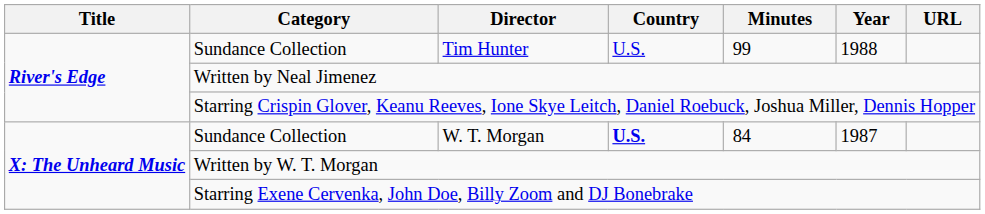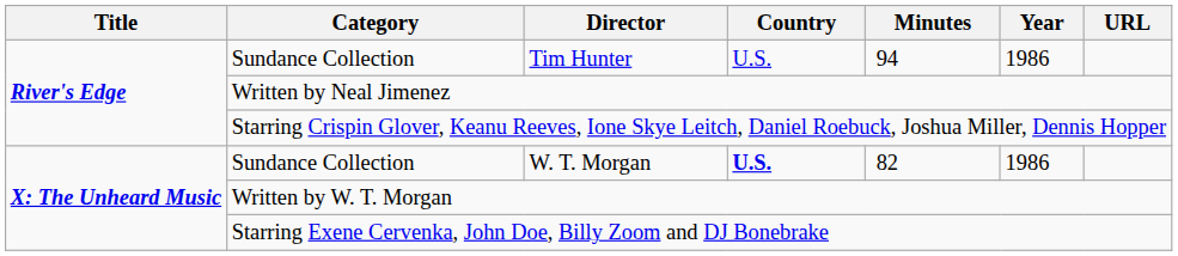Tim Hunter | Minutes: 99 -> 94
Tim Hunter | Year: 1988 -> 1986
W. T. Morgan | Minutes: 84 -> 82
W. T. Morgan | Year: 1987 -> 1986
